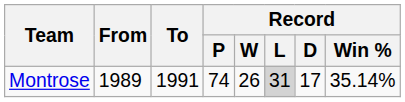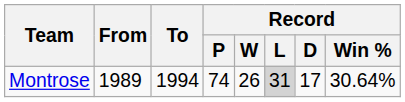Montrose | To: 1991 -> 1994
Montrose | Record / Win %: 35.14% -> 30.64%
